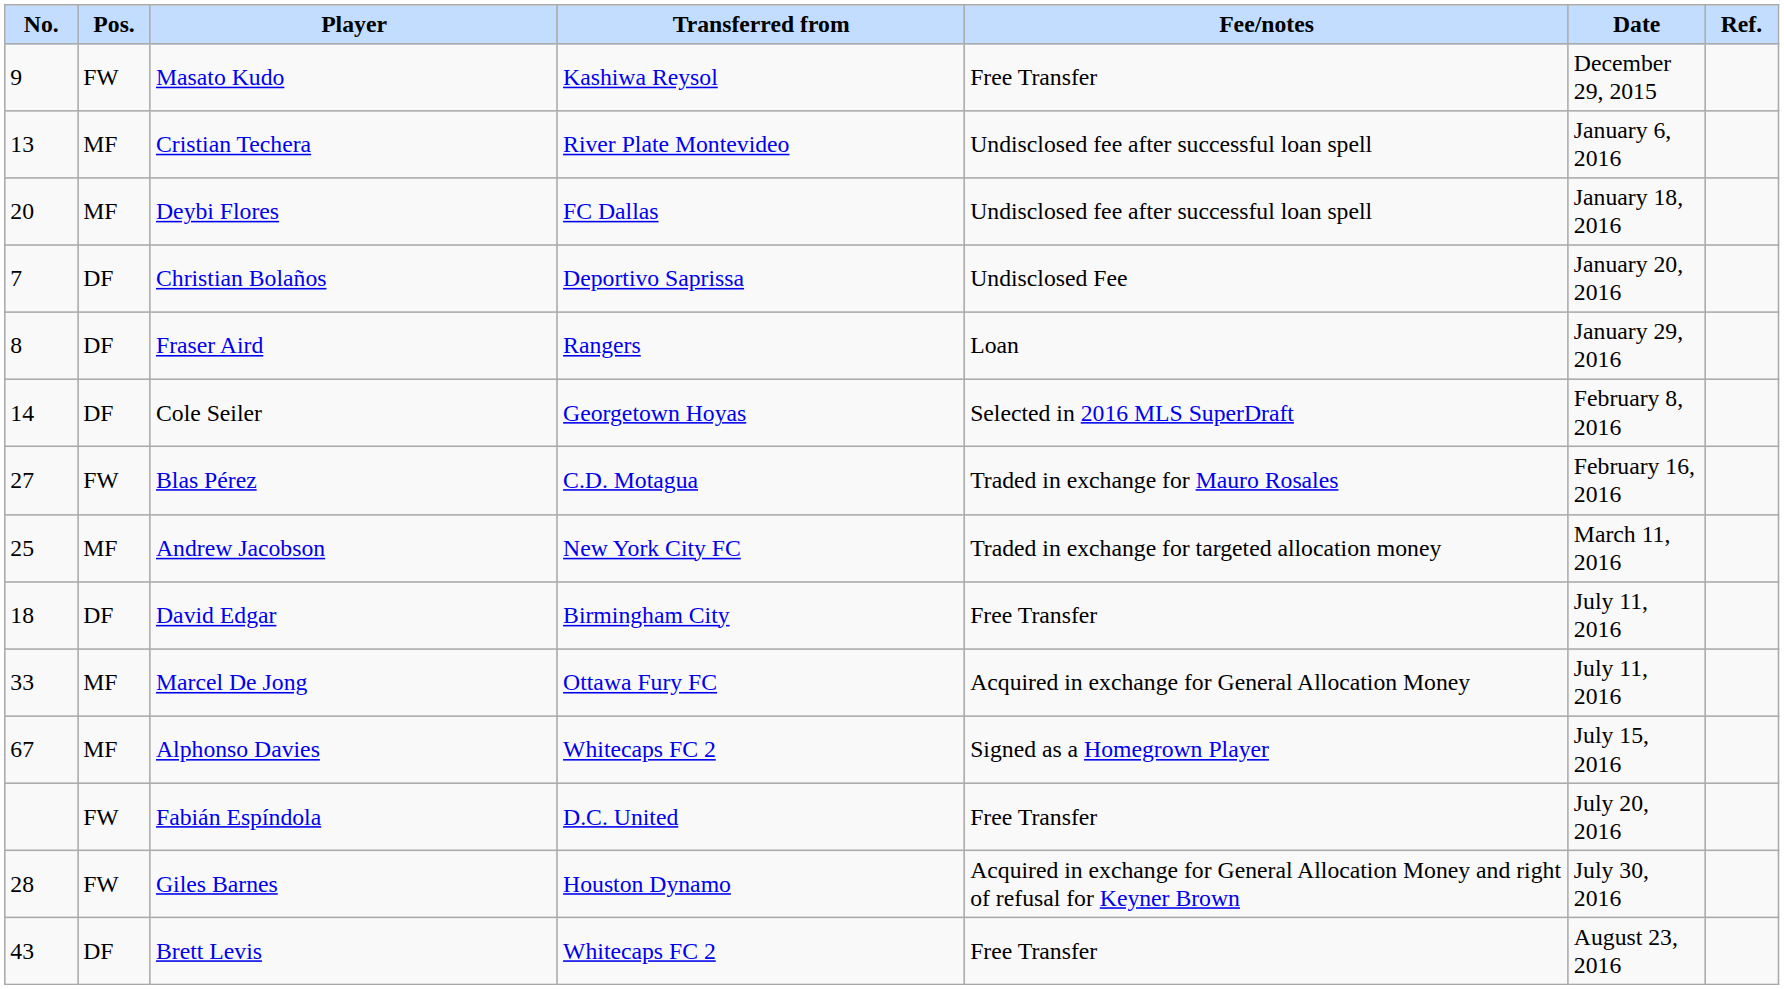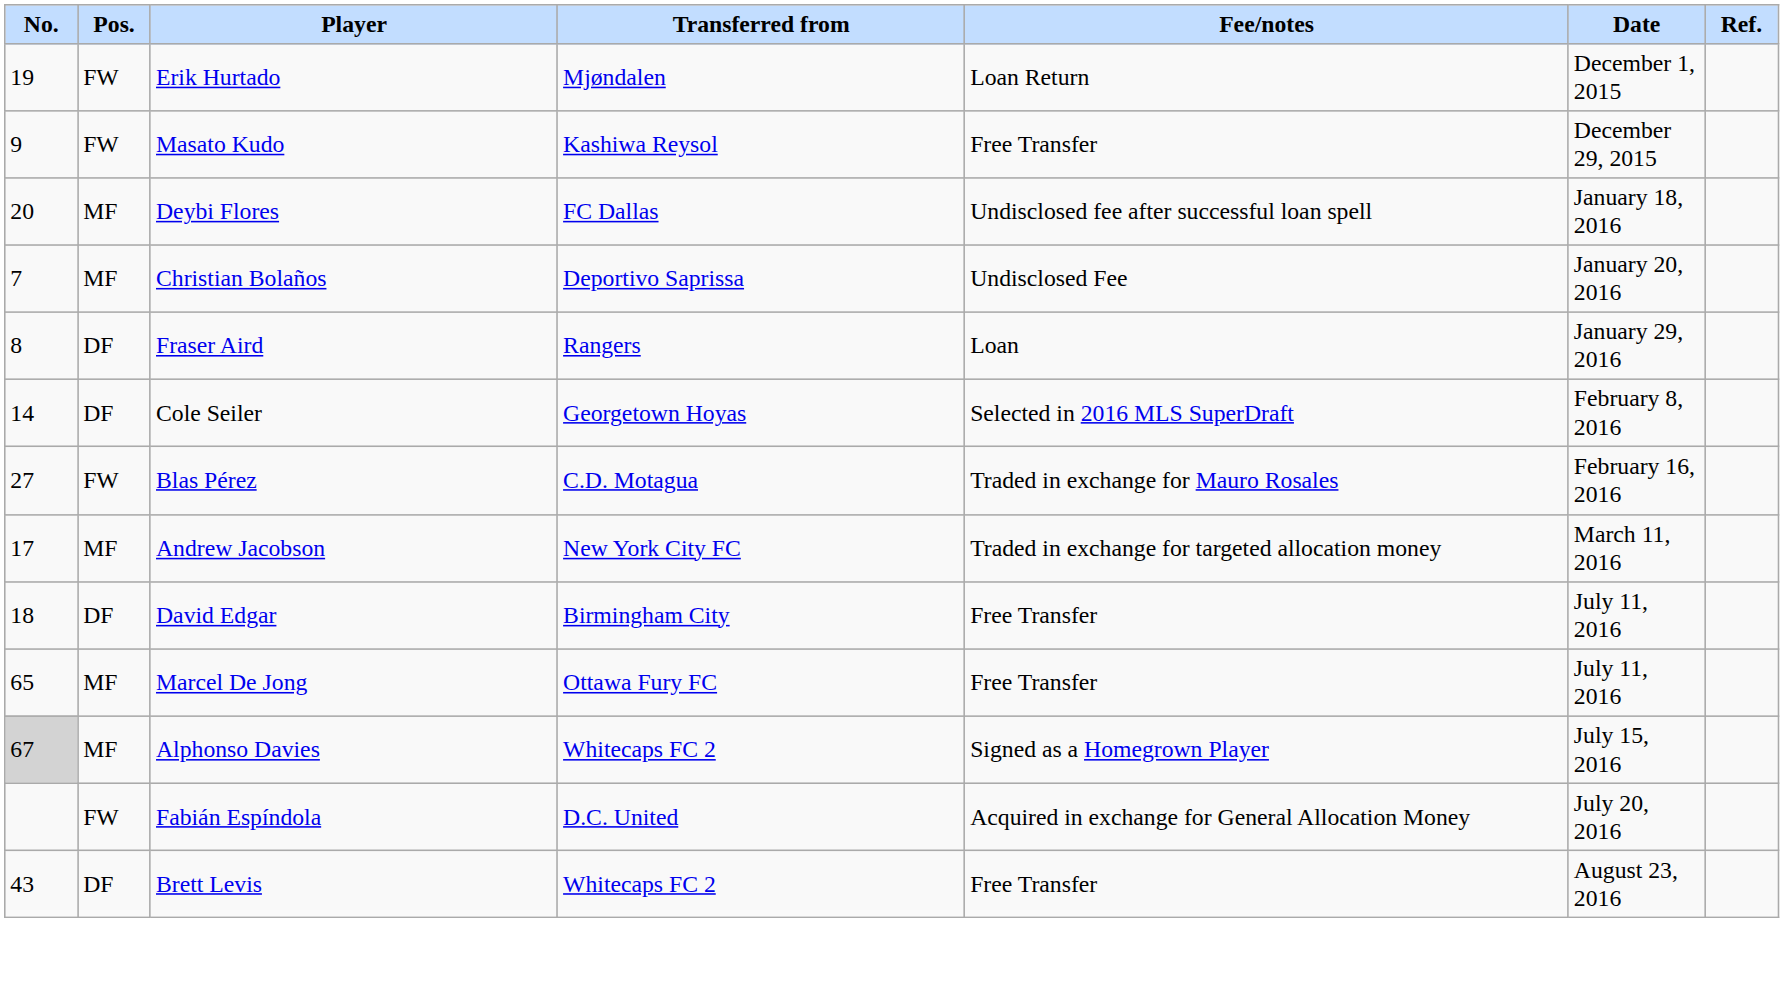+ row: 19 | FW | Erik Hurtado | Mjøndalen | Loan Return | December 1, 2015
- row: 13 | MF | Cristian Techera | River Plate Montevideo | Undisclosed fee after successful loan spell | January 6, 2016
Christian Bolaños | Pos.: DF -> MF
Andrew Jacobson | No.: 25 -> 17
Marcel De Jong | No.: 33 -> 65
Marcel De Jong | Fee/notes: Acquired in exchange for General Allocation Money -> Free Transfer
Alphonso Davies | No.: no background -> lightgrey background
Fabián Espíndola | Fee/notes: Free Transfer -> Acquired in exchange for General Allocation Money
- row: 28 | FW | Giles Barnes | Houston Dynamo | Acquired in exchange for General Allocation Money and right of refusal for Keyner Brown | July 30, 2016
